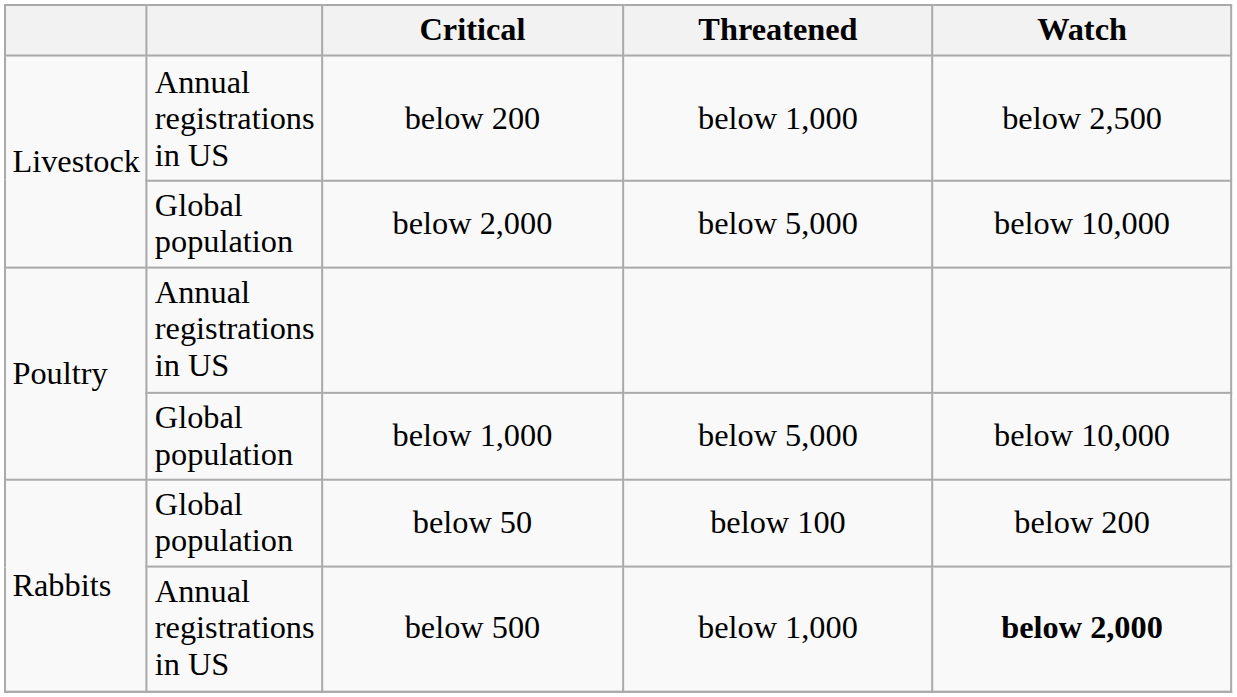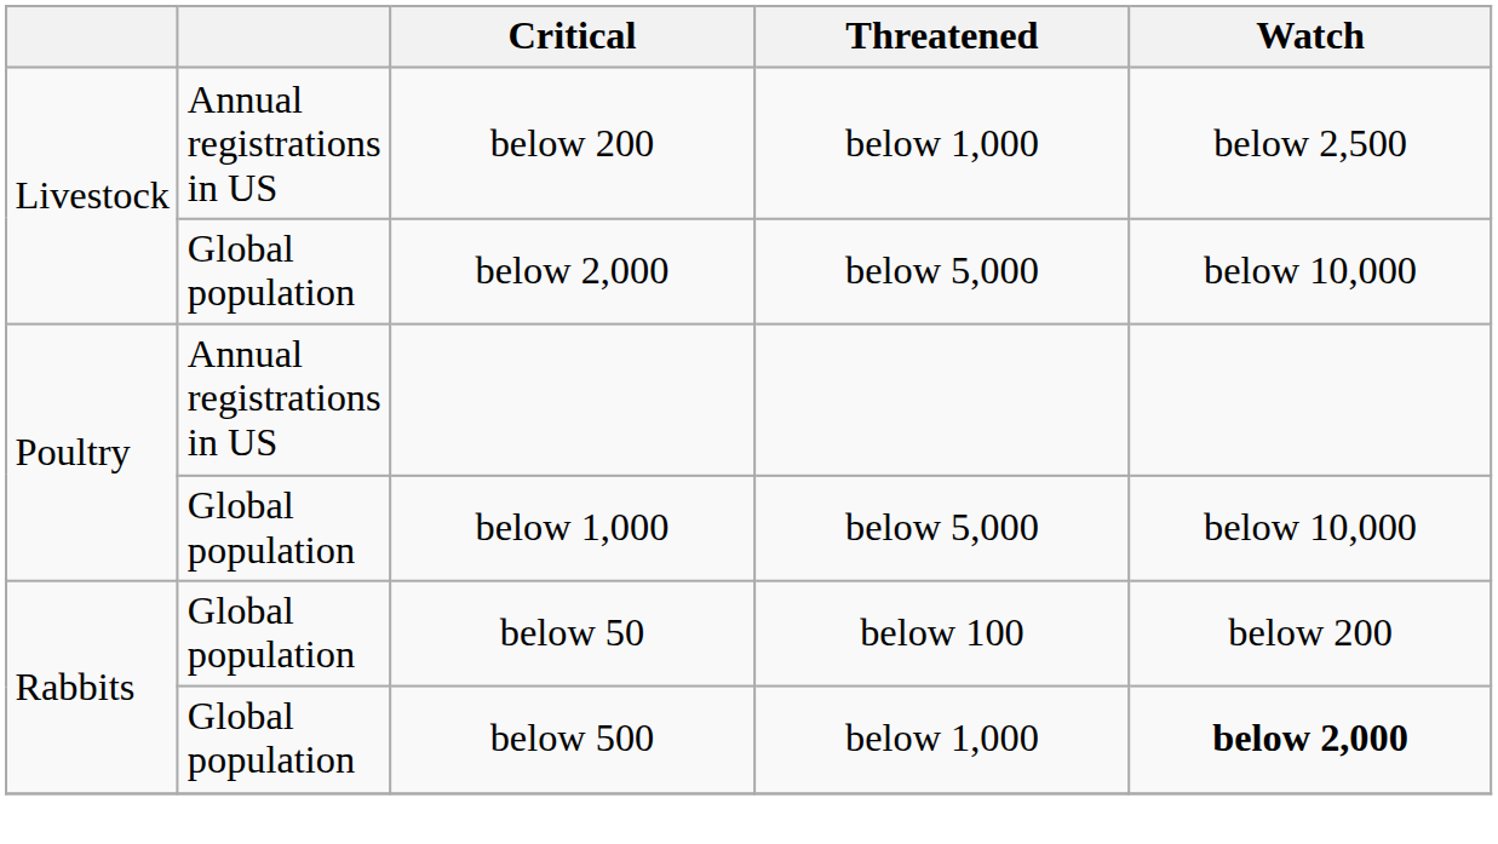below 500 | column 2: Annual registrations in US -> Global population
